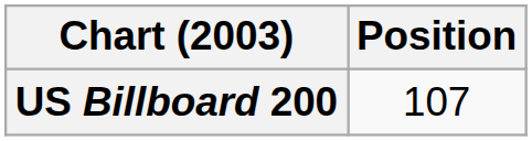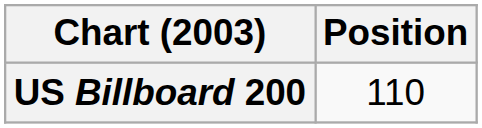US Billboard 200 | Position: 107 -> 110
